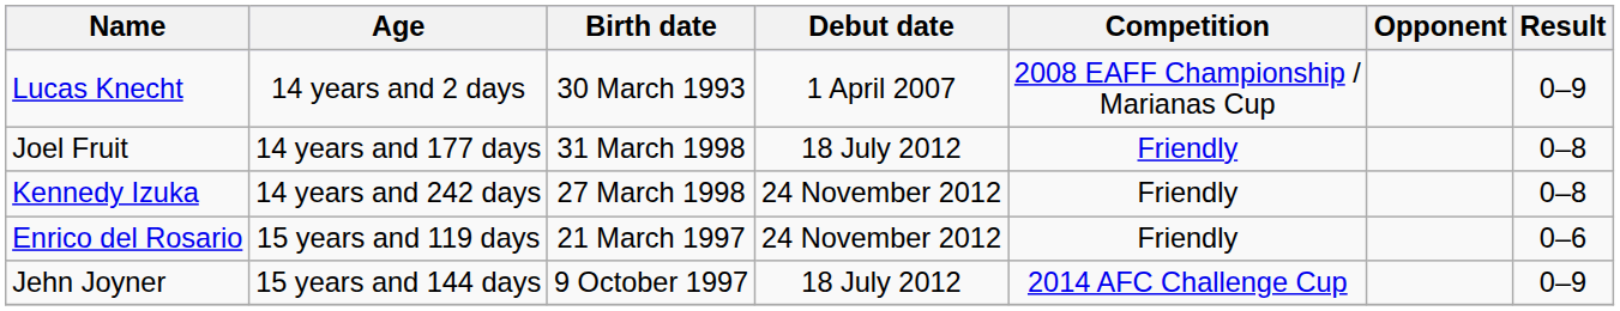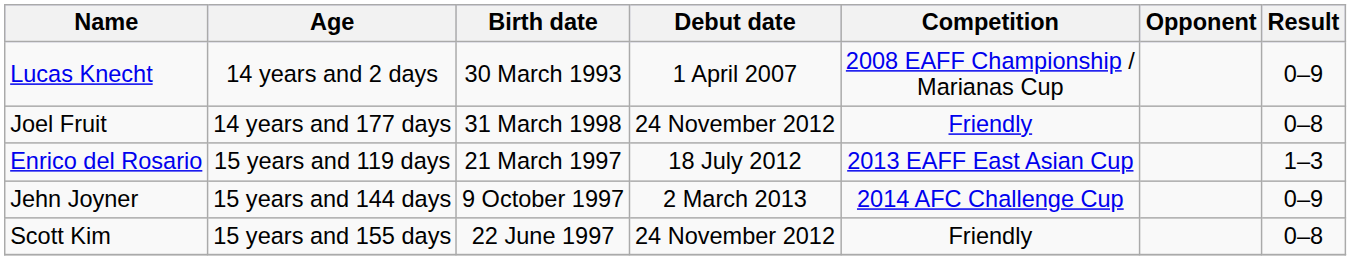Joel Fruit | Debut date: 18 July 2012 -> 24 November 2012
- row: Kennedy Izuka | 14 years and 242 days | 27 March 1998 | 24 November 2012 | Friendly | 0–8
Enrico del Rosario | Debut date: 24 November 2012 -> 18 July 2012
Enrico del Rosario | Competition: Friendly -> 2013 EAFF East Asian Cup
Enrico del Rosario | Result: 0–6 -> 1–3
Jehn Joyner | Debut date: 18 July 2012 -> 2 March 2013
+ row: Scott Kim | 15 years and 155 days | 22 June 1997 | 24 November 2012 | Friendly | 0–8
